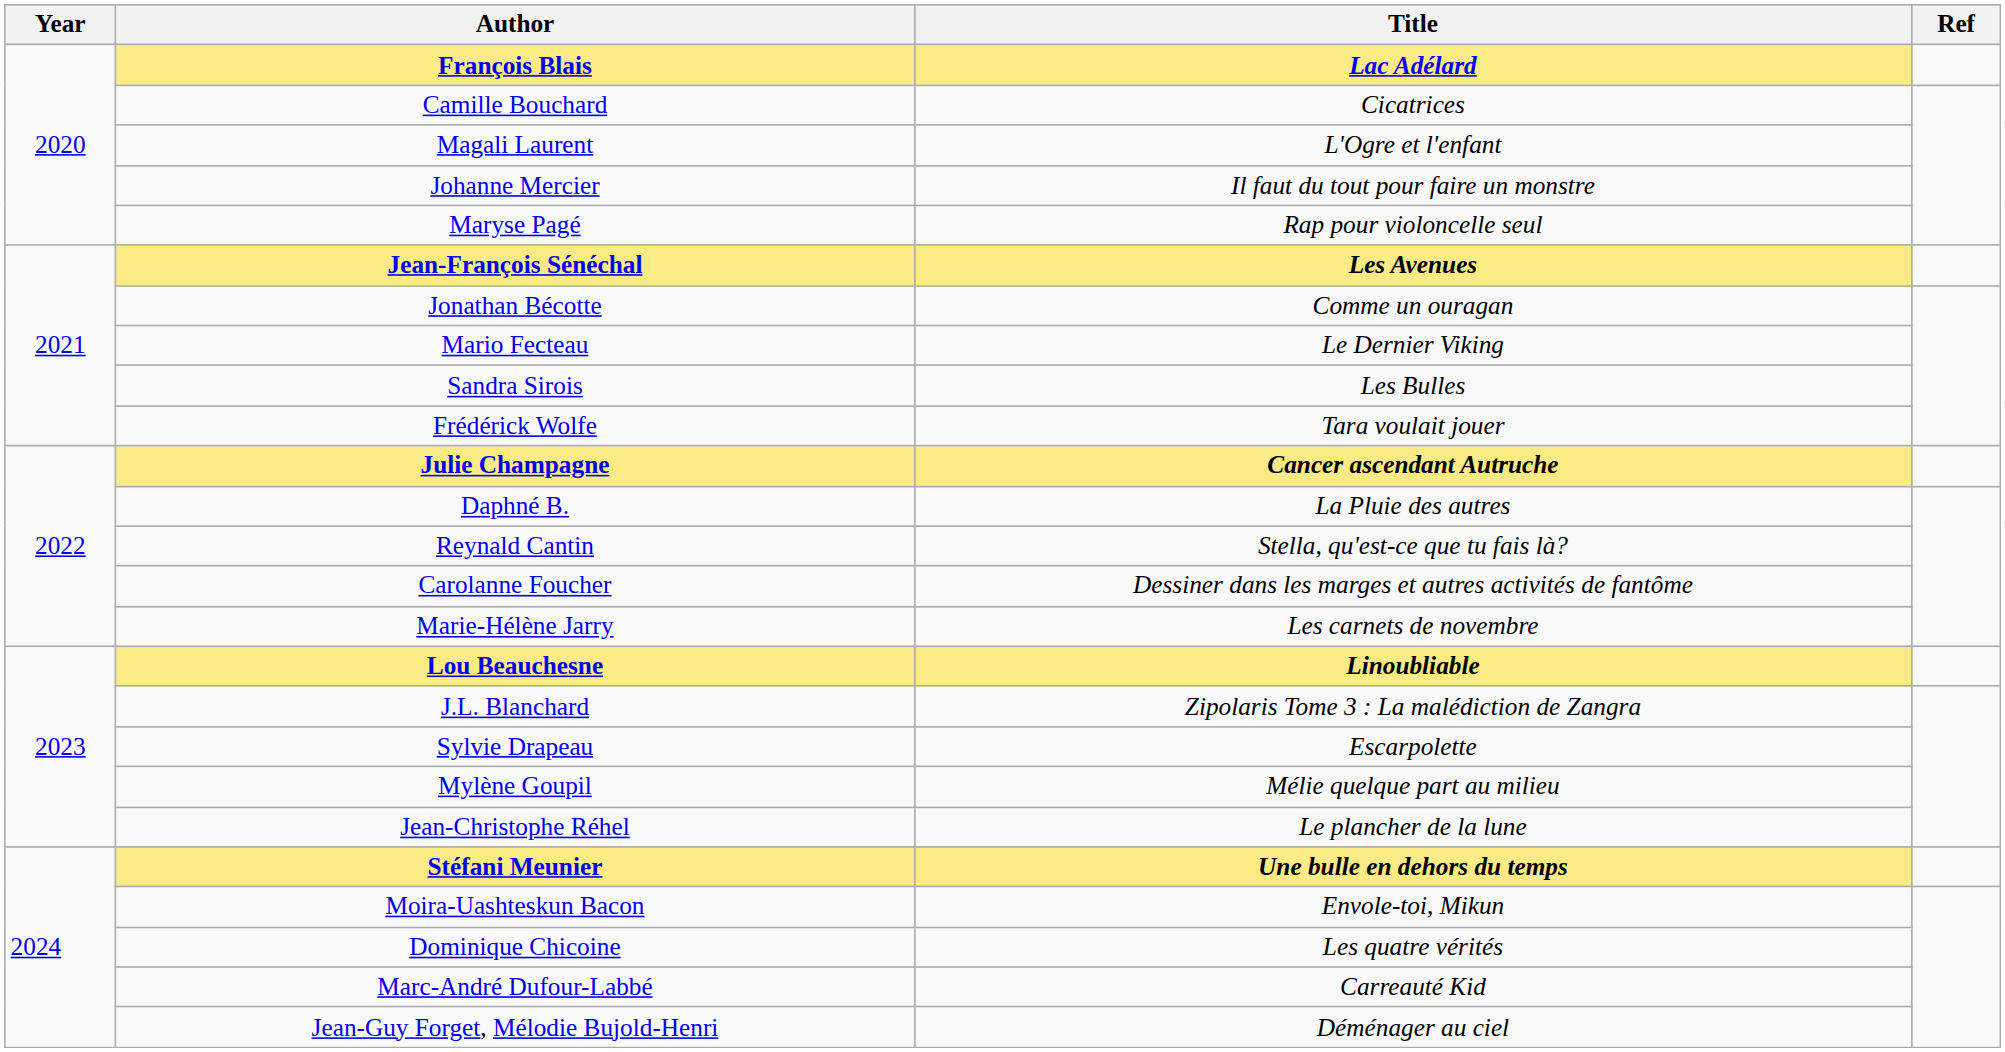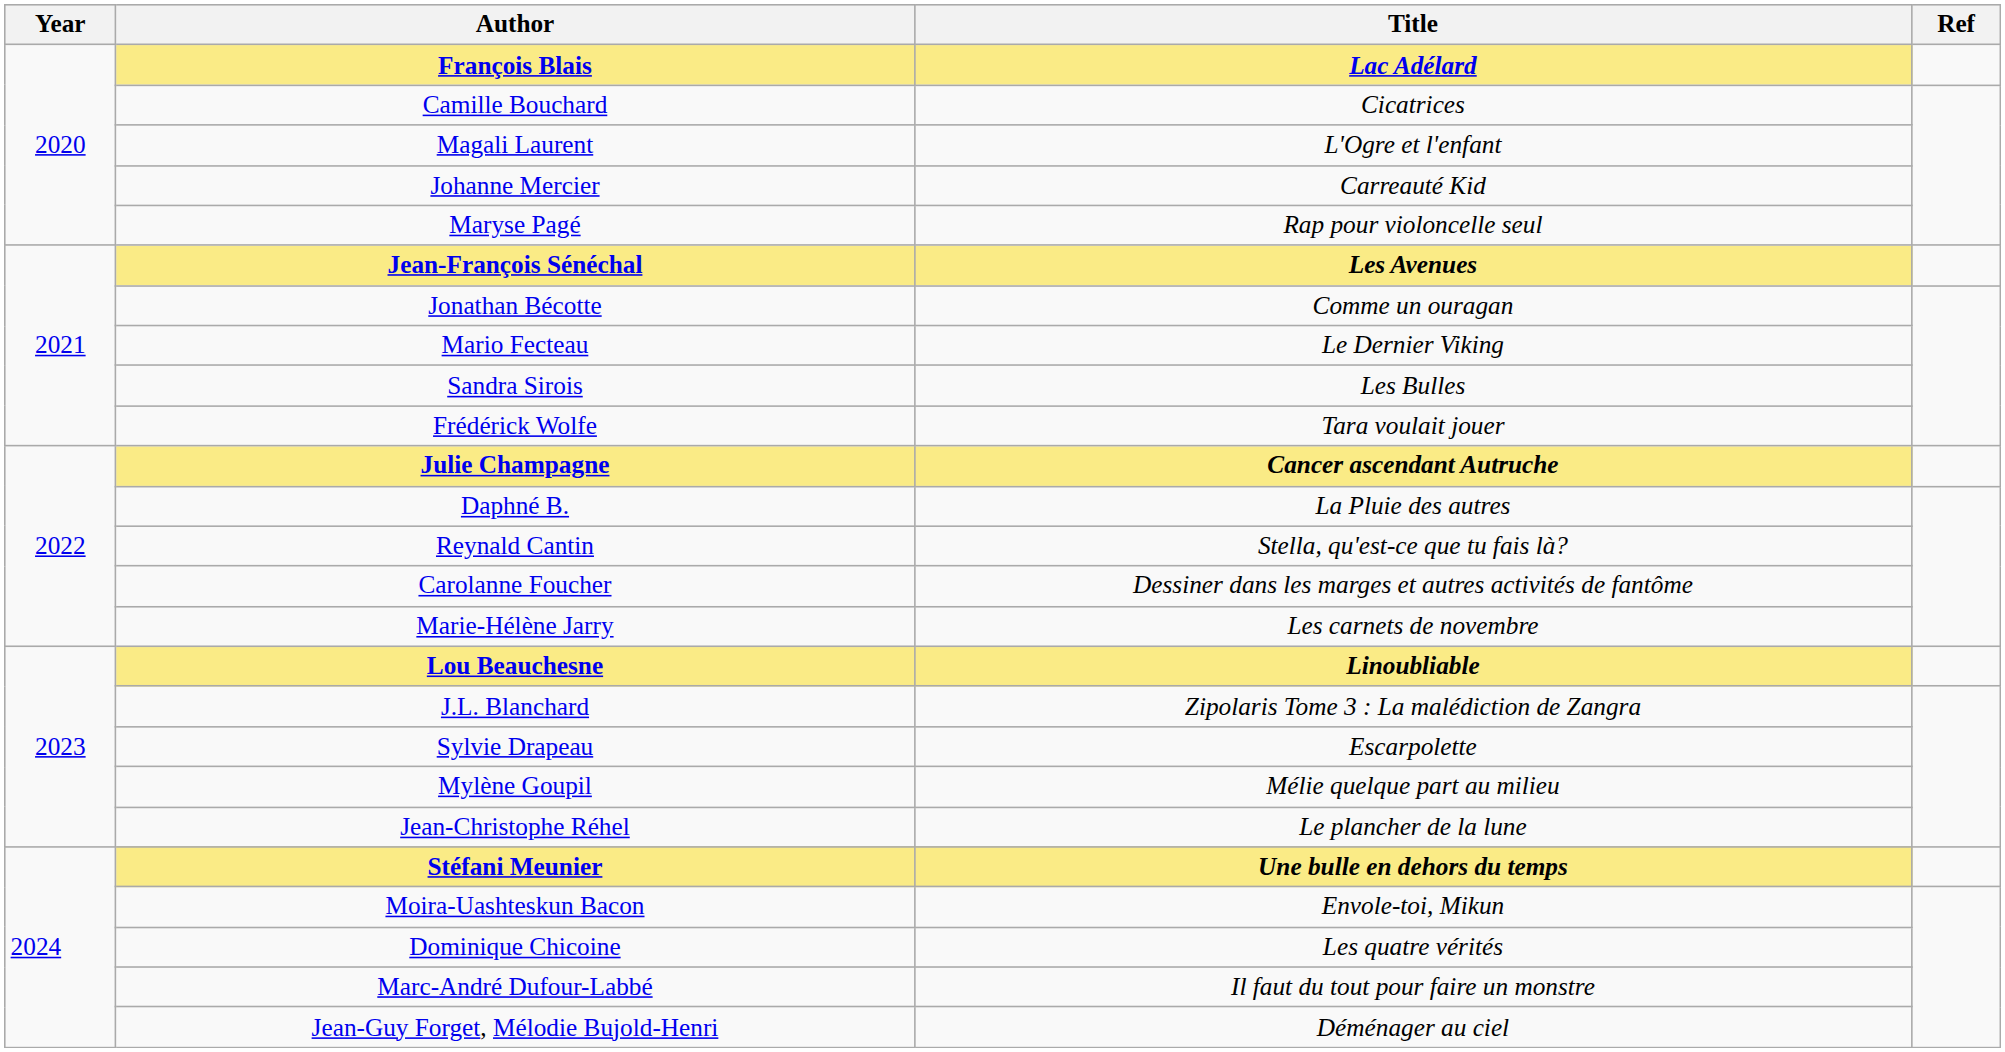Johanne Mercier | Title: Il faut du tout pour faire un monstre -> Carreauté Kid
Marc-André Dufour-Labbé | Title: Carreauté Kid -> Il faut du tout pour faire un monstre
